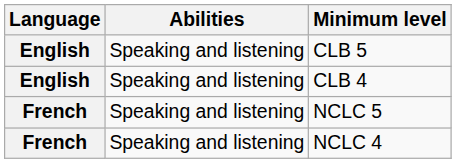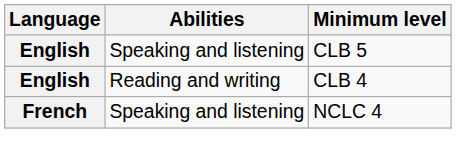CLB 4 | Abilities: Speaking and listening -> Reading and writing
- row: French | Speaking and listening | NCLC 5
